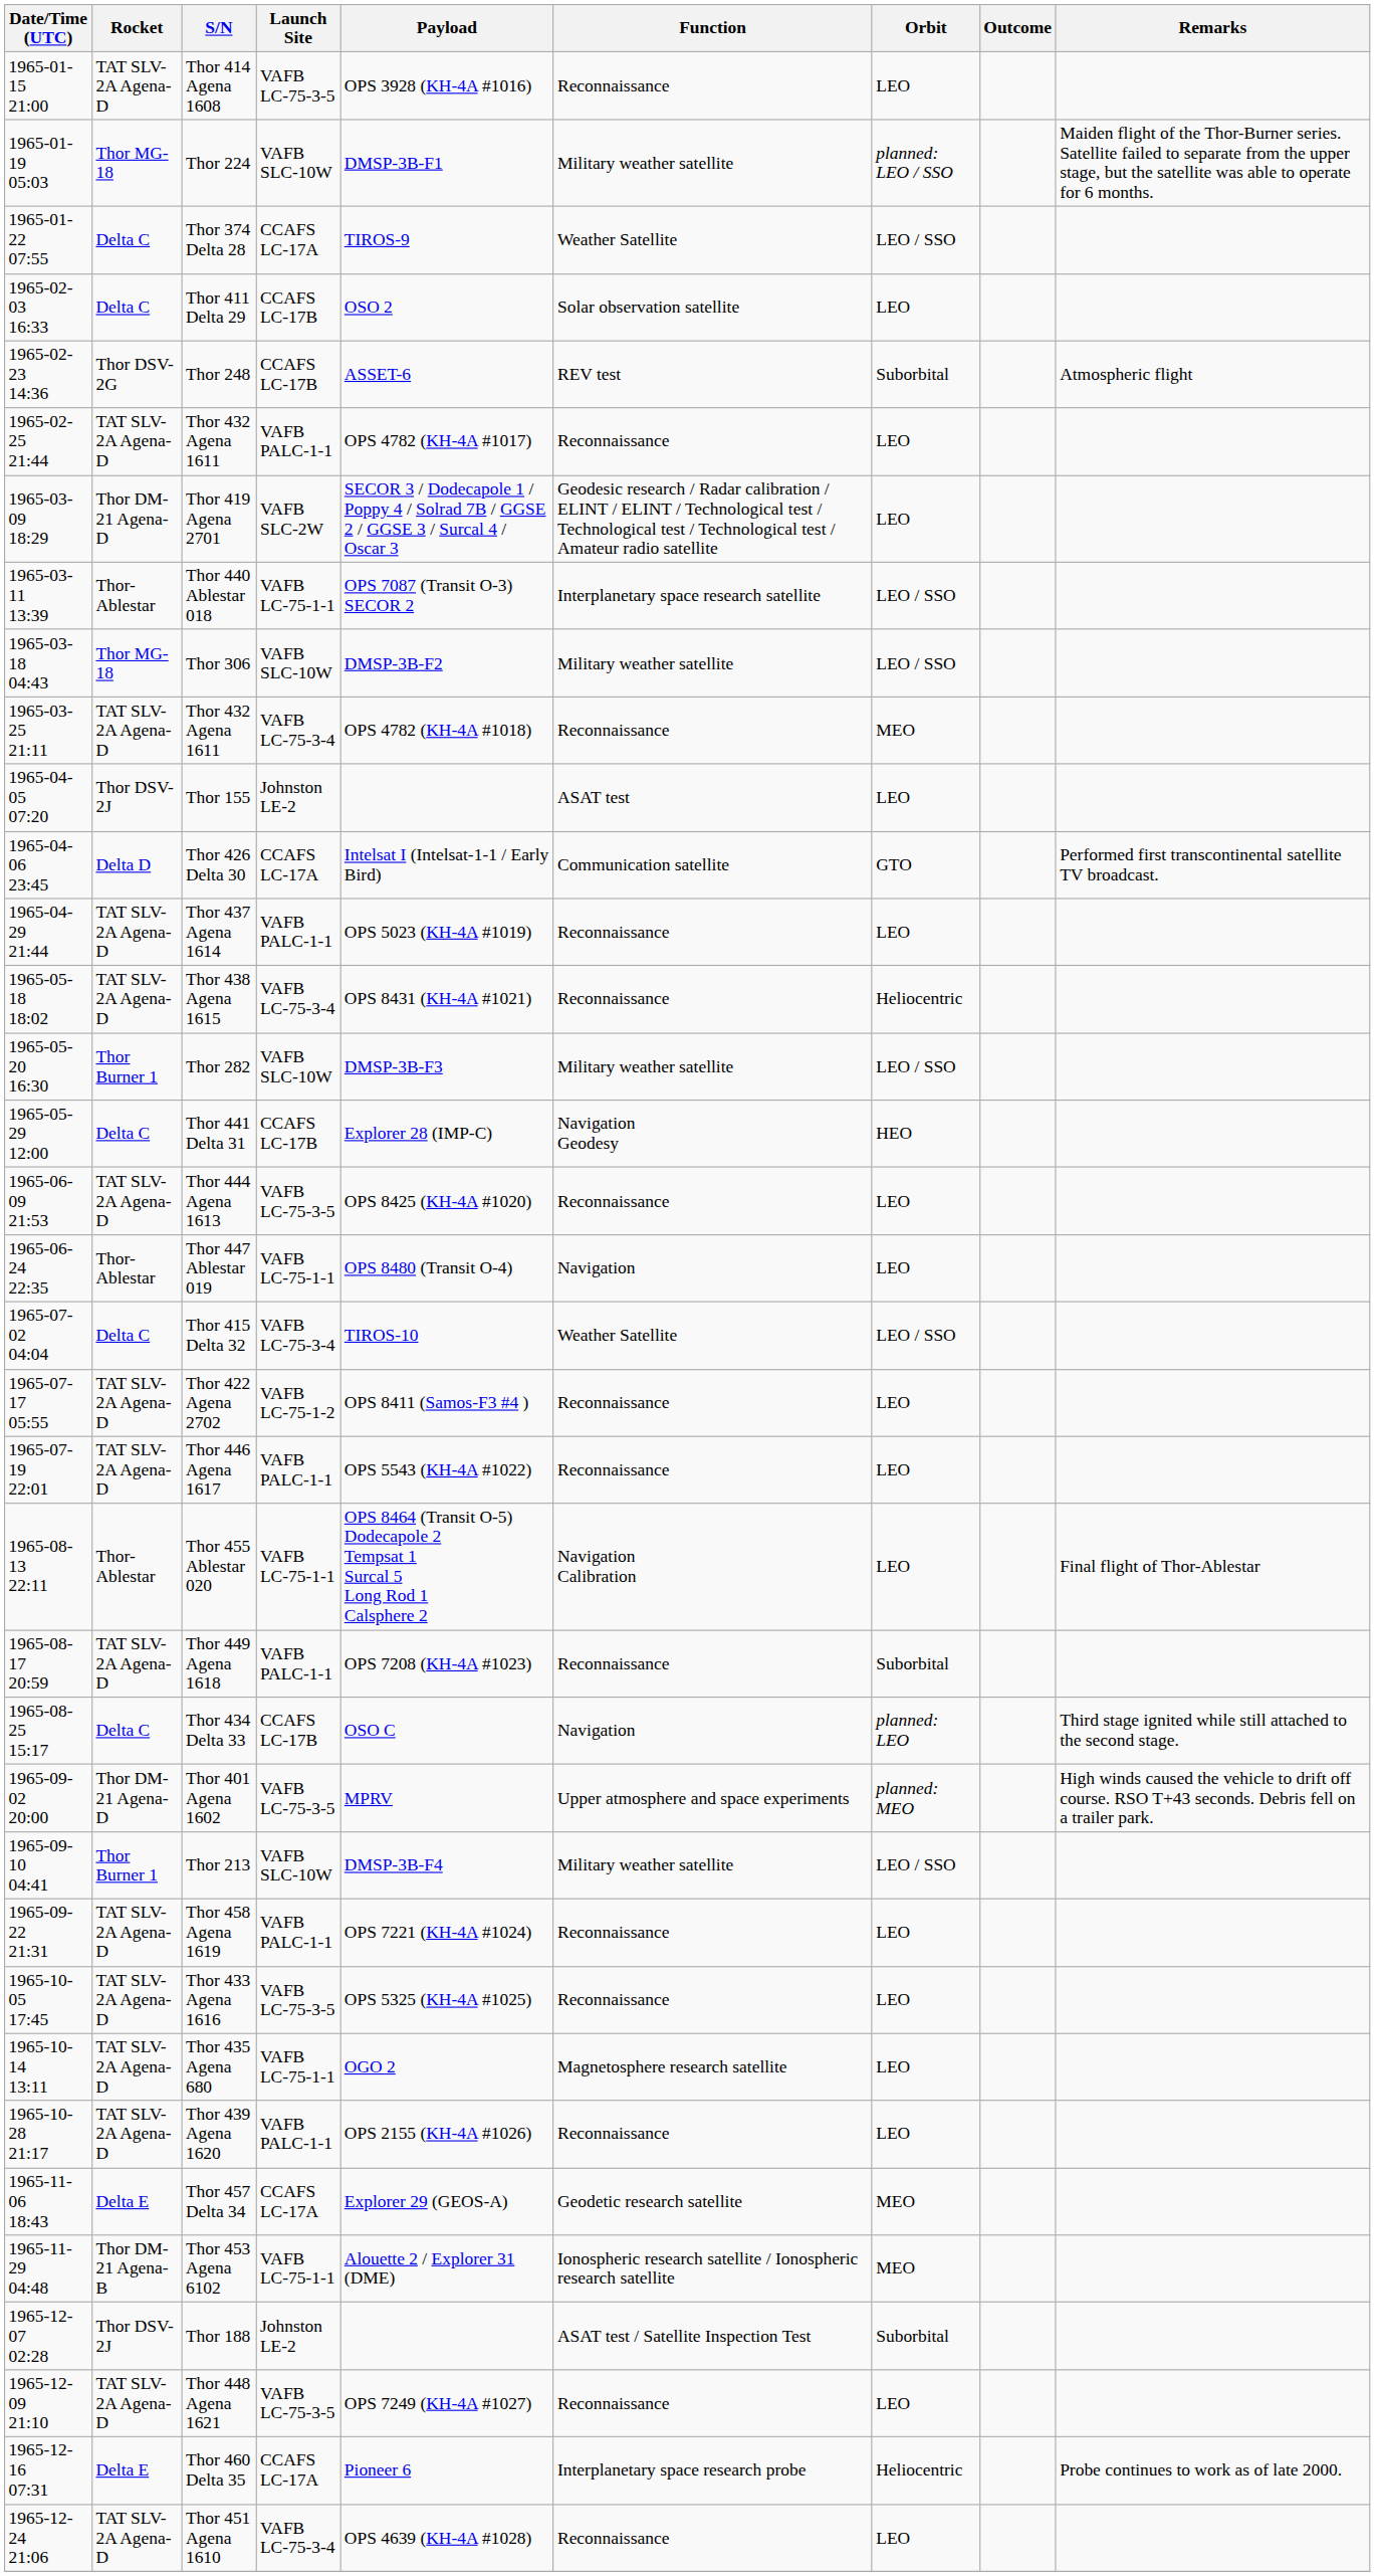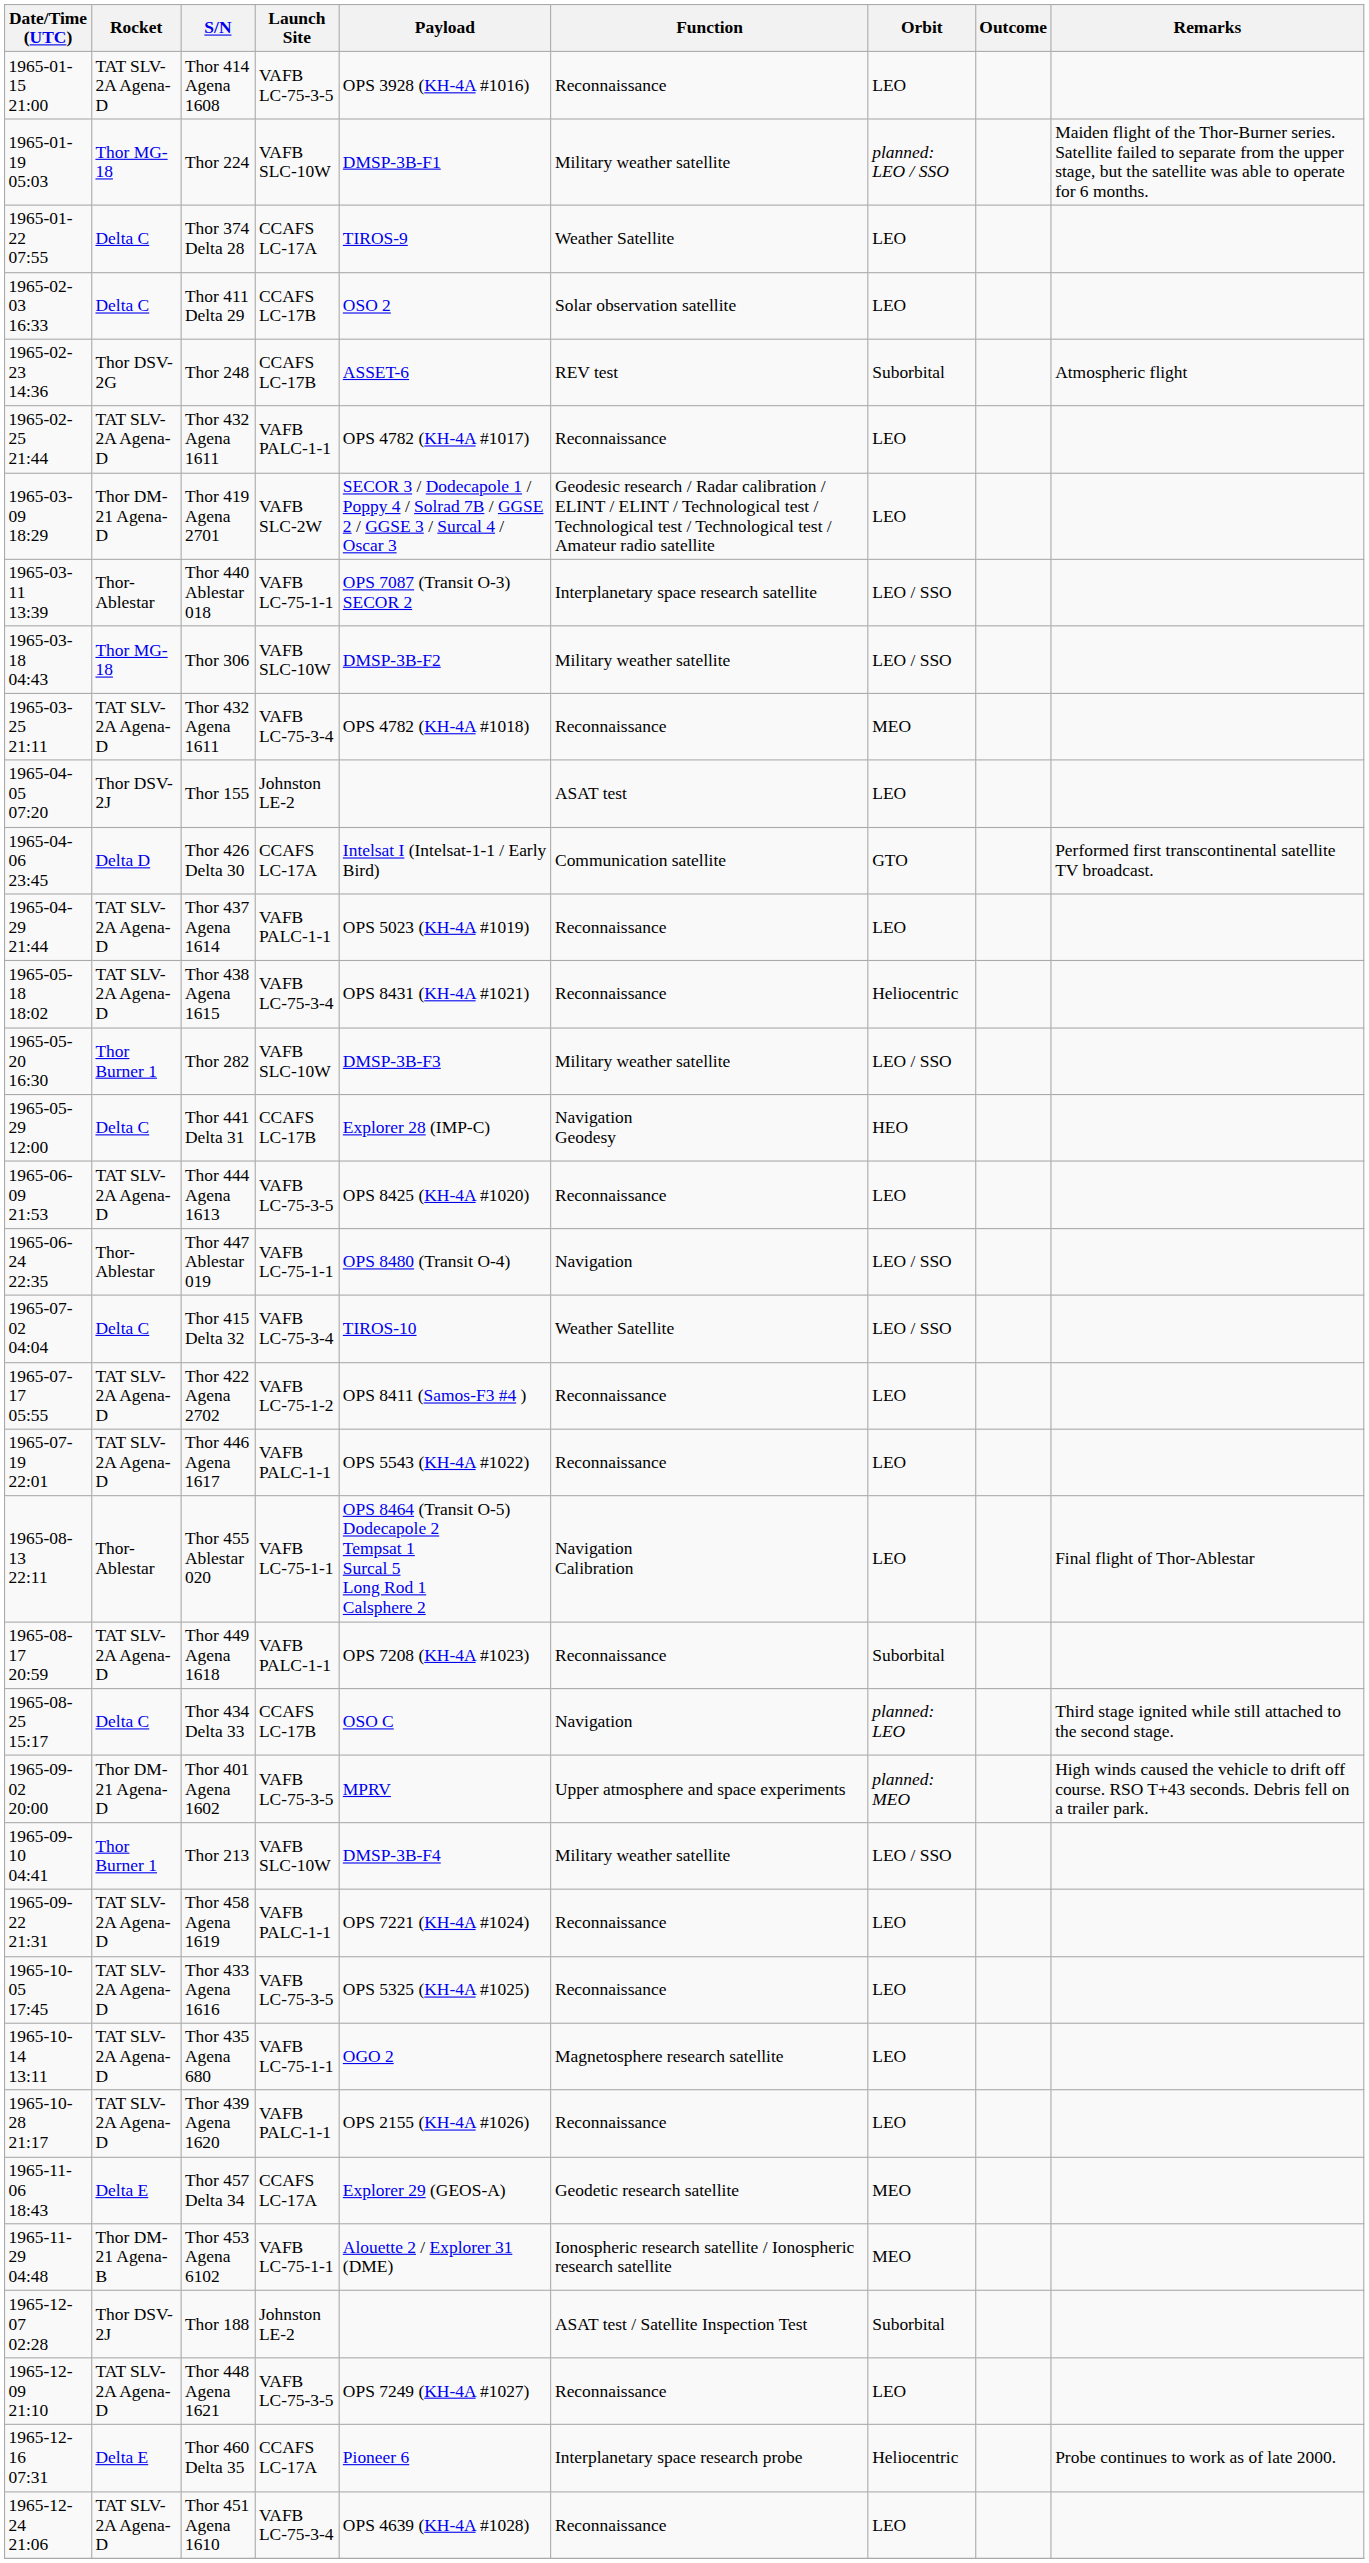Thor 374 Delta 28 | Orbit: LEO / SSO -> LEO
Thor 447 Ablestar 019 | Orbit: LEO -> LEO / SSO
